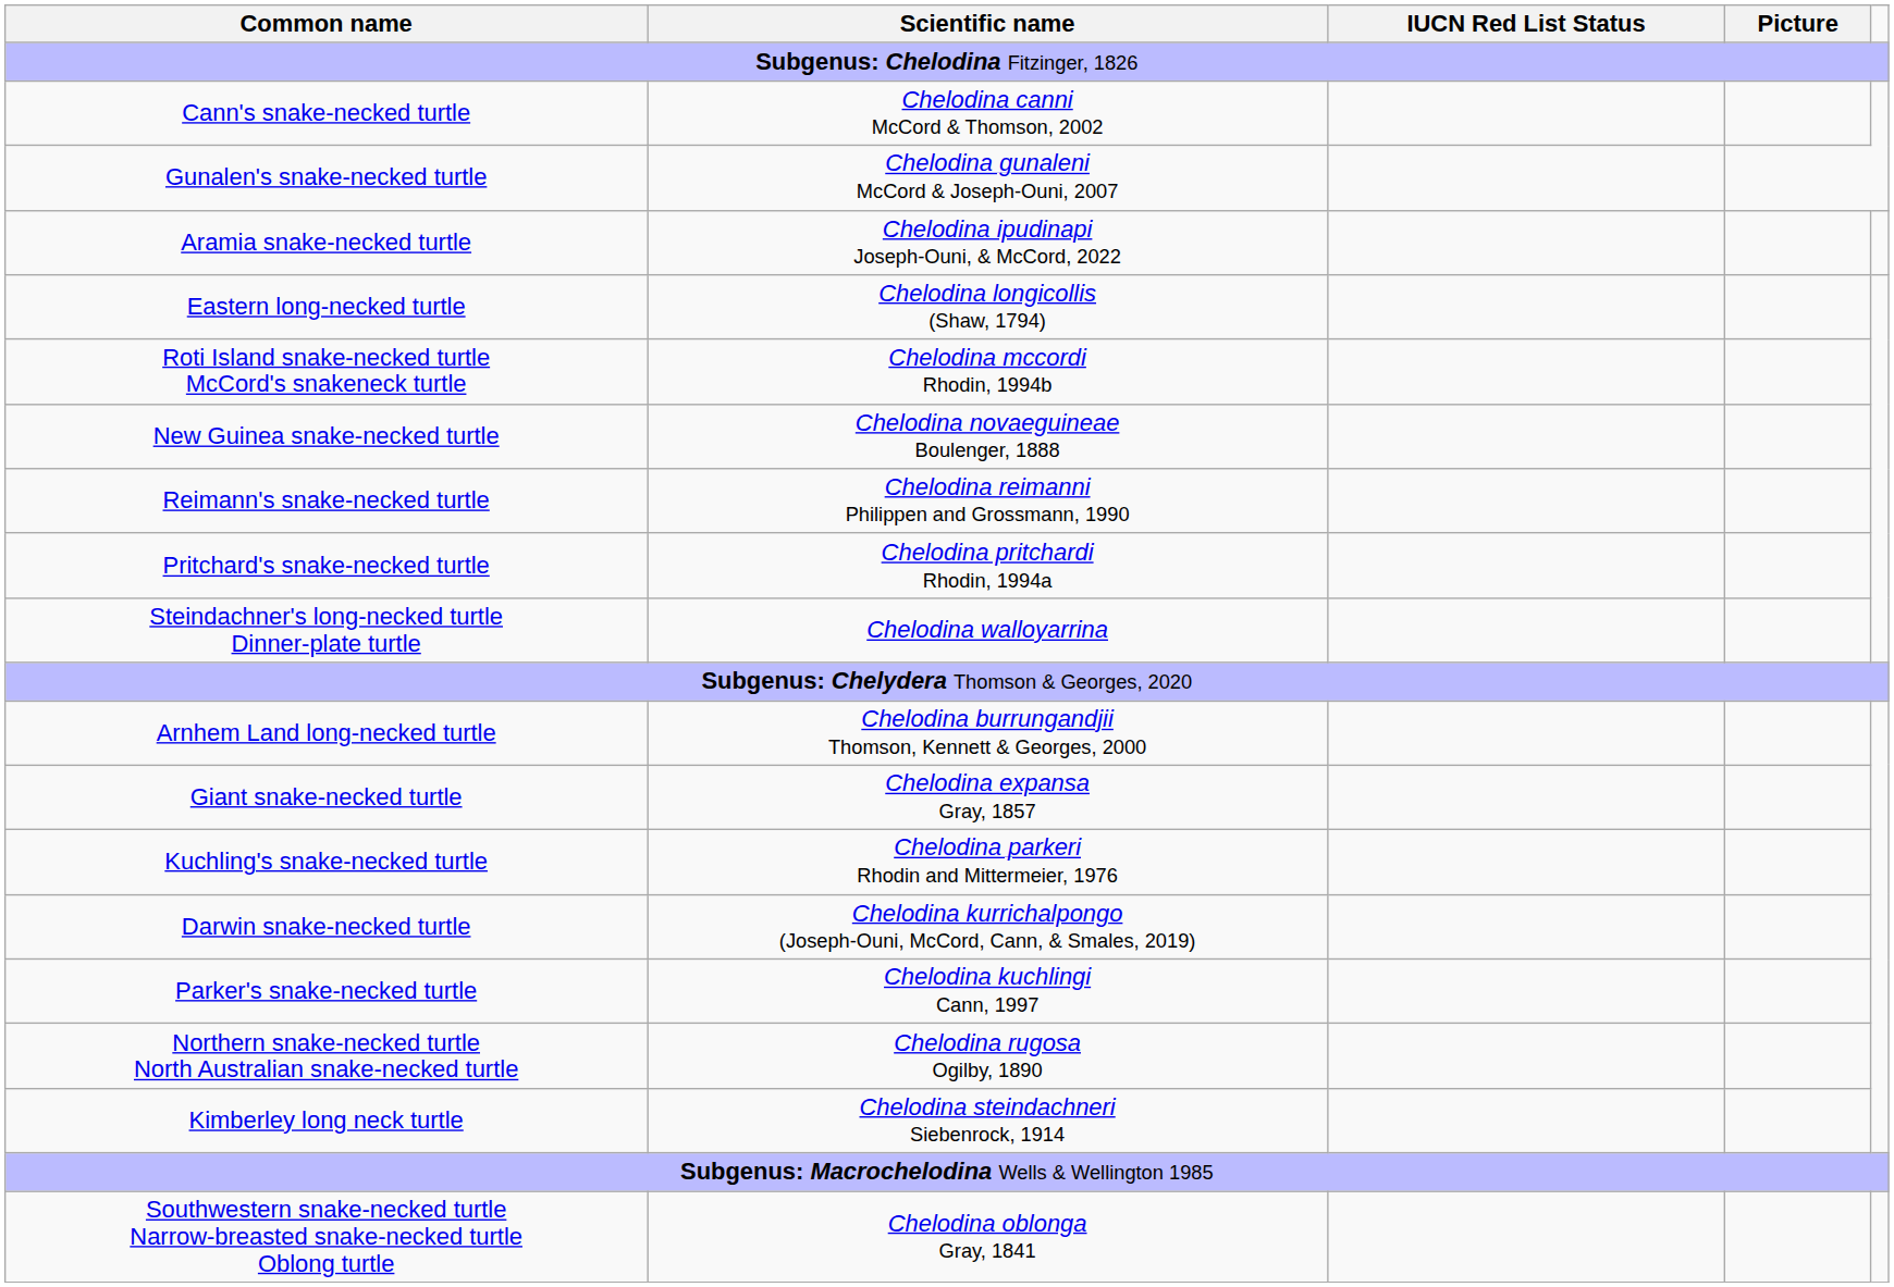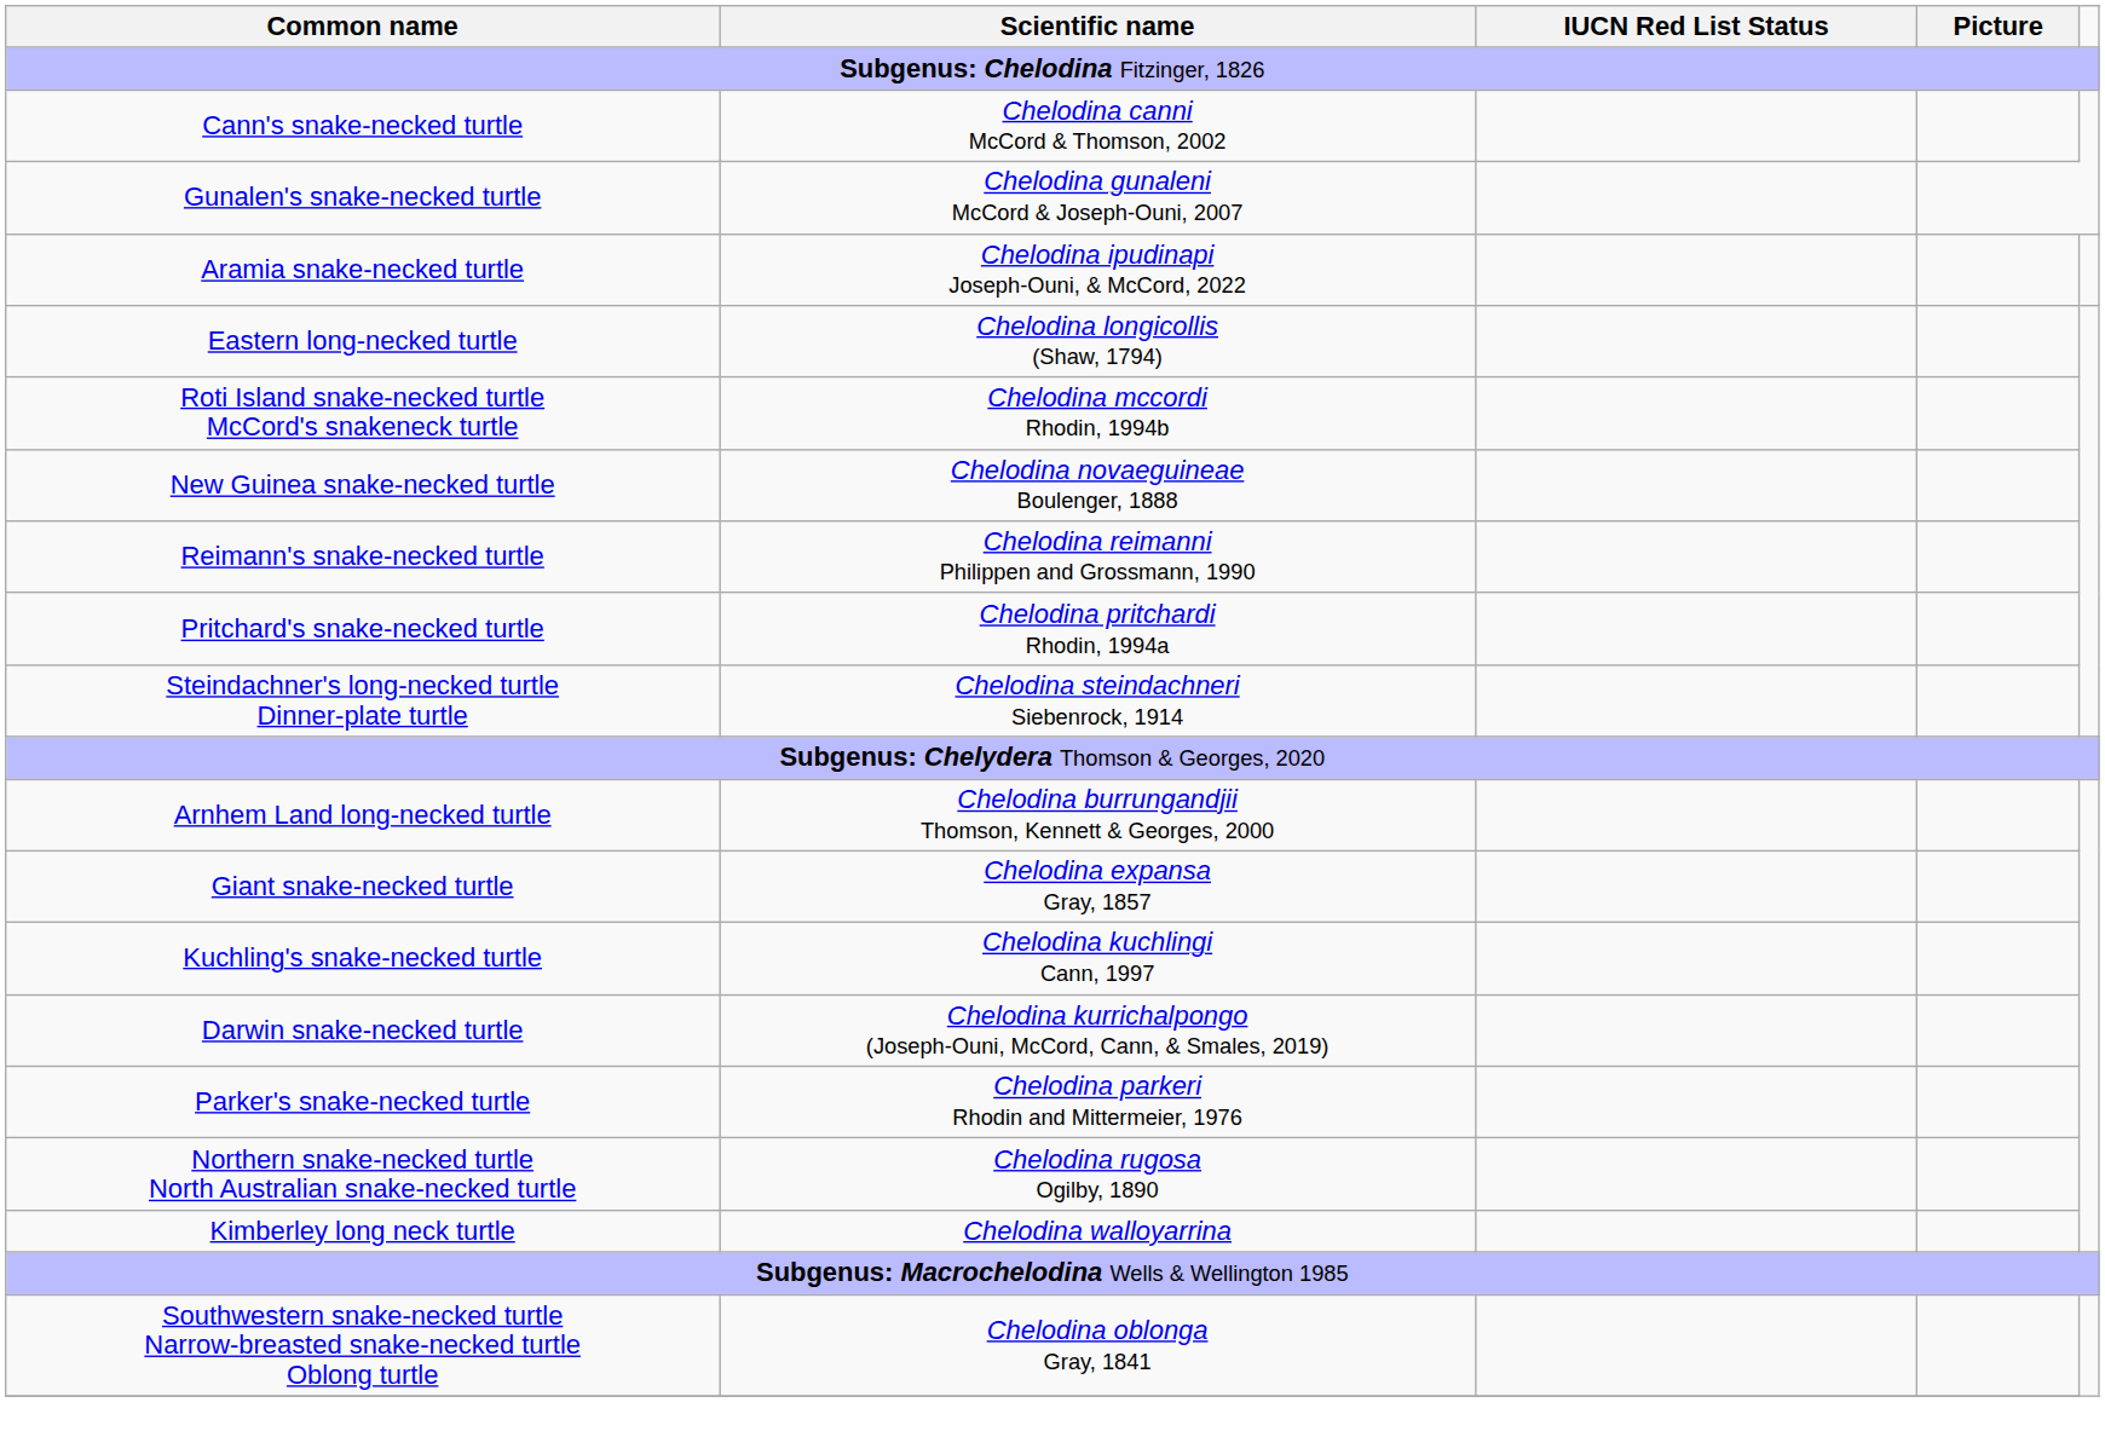Steindachner's long-necked turtle Dinner-plate turtle | Scientific name: Chelodina walloyarrina -> Chelodina steindachneri Siebenrock, 1914
Kuchling's snake-necked turtle | Scientific name: Chelodina parkeri Rhodin and Mittermeier, 1976 -> Chelodina kuchlingi Cann, 1997
Parker's snake-necked turtle | Scientific name: Chelodina kuchlingi Cann, 1997 -> Chelodina parkeri Rhodin and Mittermeier, 1976
Kimberley long neck turtle | Scientific name: Chelodina steindachneri Siebenrock, 1914 -> Chelodina walloyarrina
